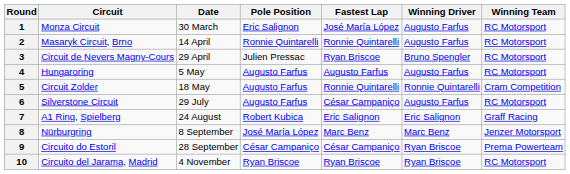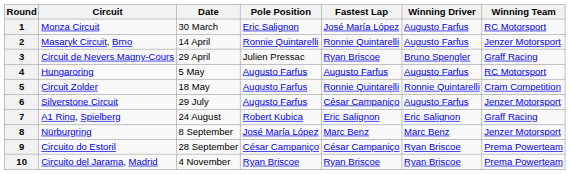2 | Winning Team: RC Motorsport -> Jenzer Motorsport
3 | Winning Team: RC Motorsport -> Graff Racing
6 | Winning Team: RC Motorsport -> Jenzer Motorsport
10 | Winning Team: RC Motorsport -> Prema Powerteam
